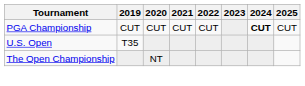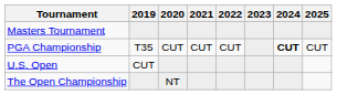+ row: Masters Tournament
PGA Championship | 2019: CUT -> T35
U.S. Open | 2019: T35 -> CUT
